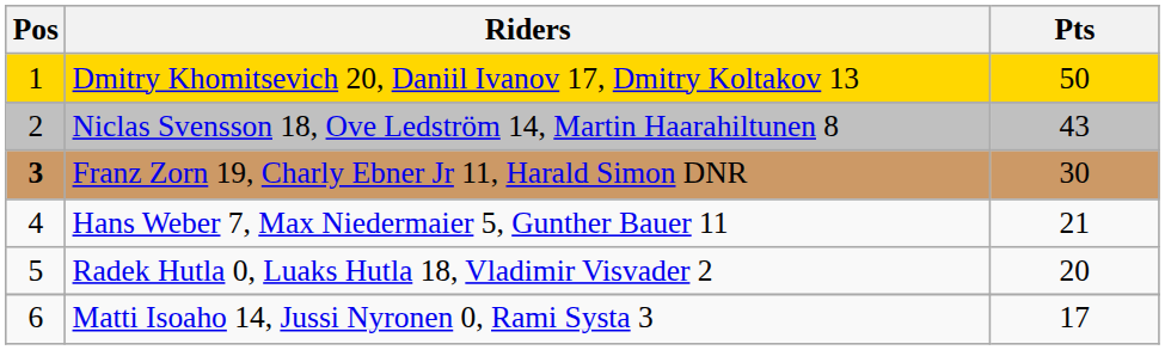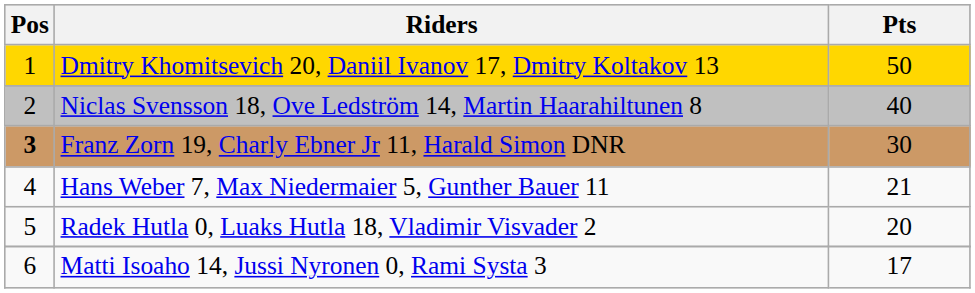Niclas Svensson 18, Ove Ledström 14, Martin Haarahiltunen 8 | Pts: 43 -> 40
